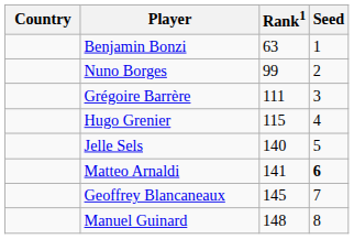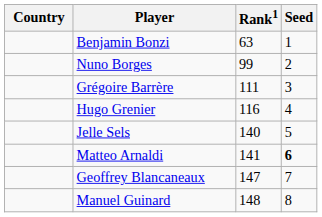Hugo Grenier | Rank1: 115 -> 116
Geoffrey Blancaneaux | Rank1: 145 -> 147
